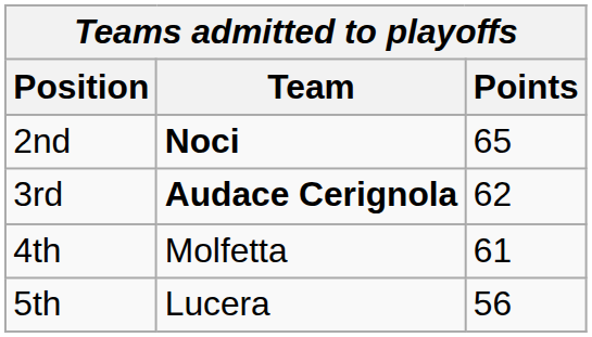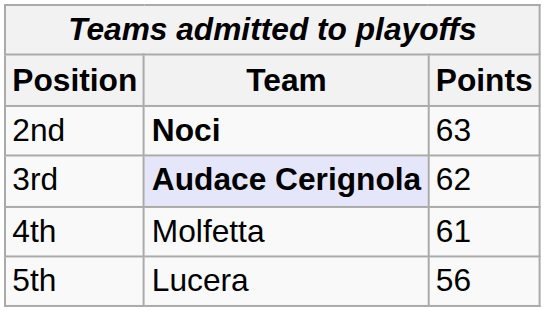2nd | Points: 65 -> 63
3rd | Team: no background -> lavender background
